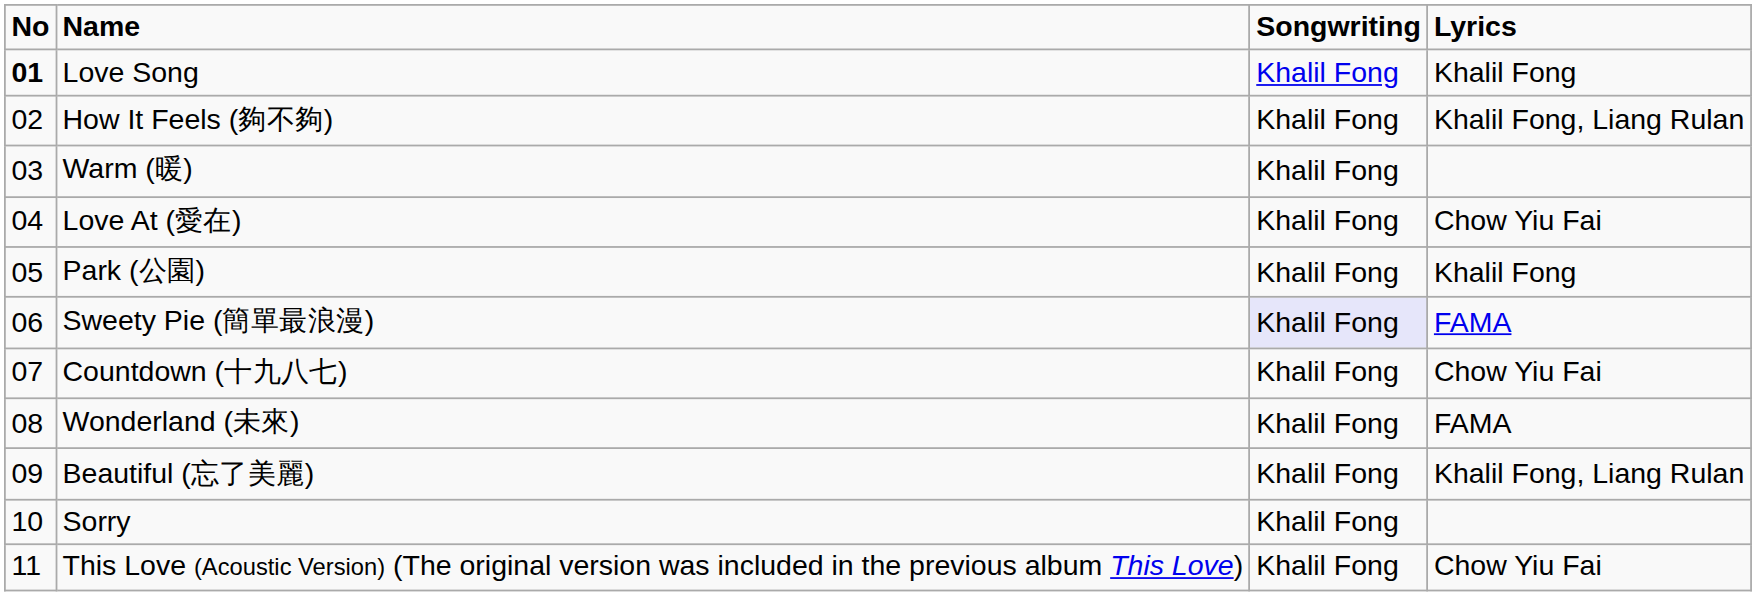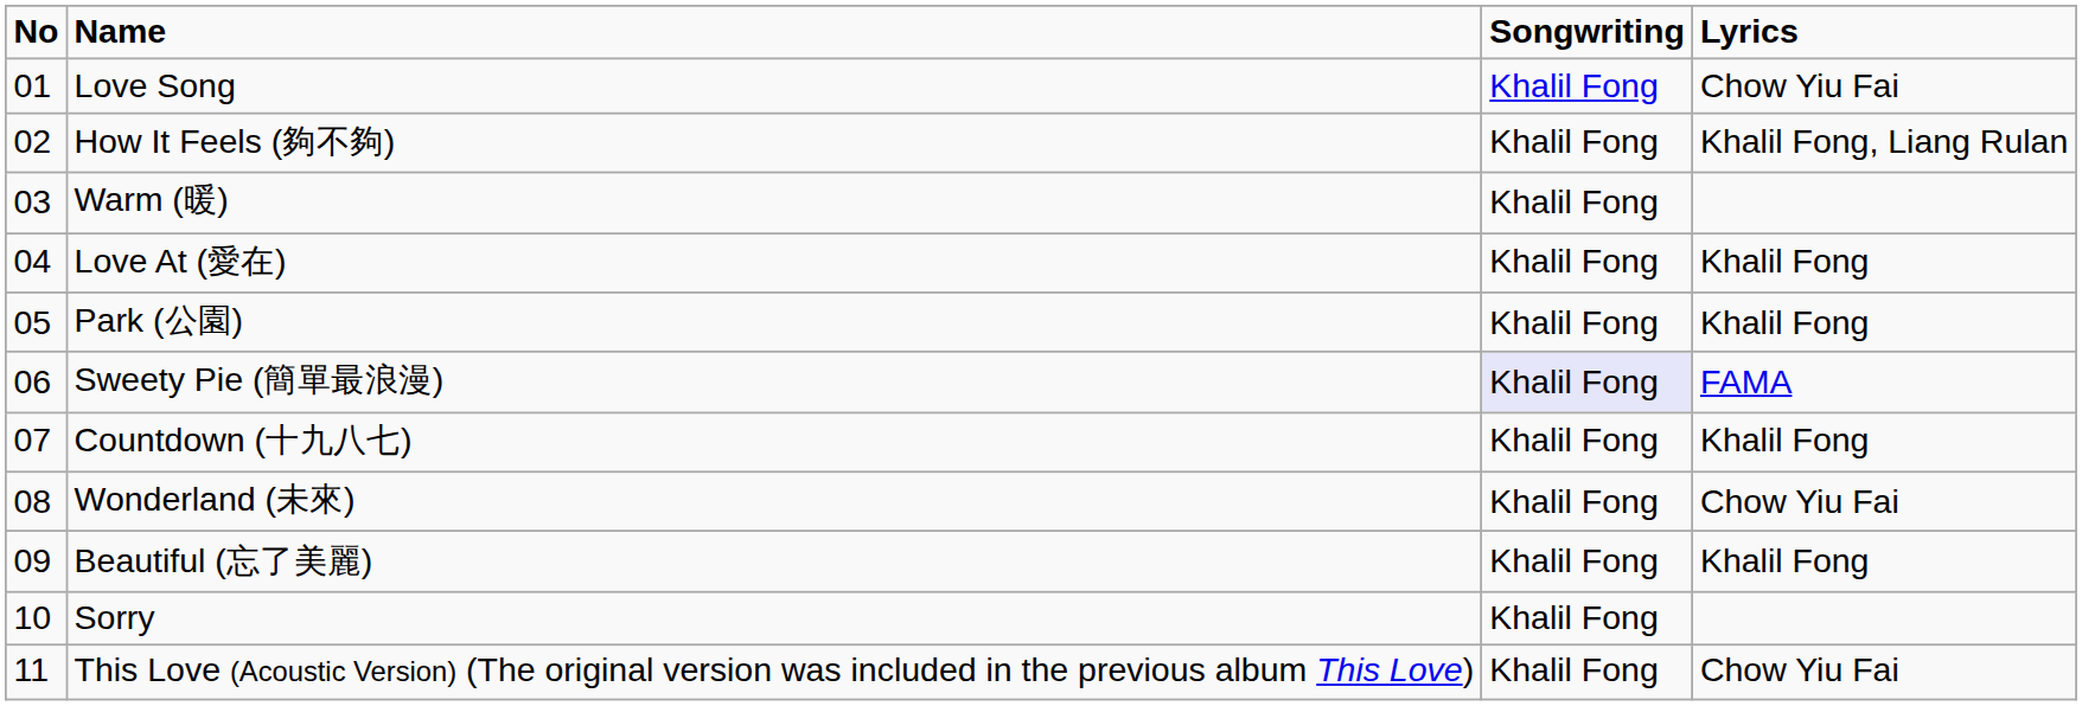Love Song | column 1: bold -> normal
Love Song | column 4: Khalil Fong -> Chow Yiu Fai
Love At (愛在) | column 4: Chow Yiu Fai -> Khalil Fong
Countdown (十九八七) | column 4: Chow Yiu Fai -> Khalil Fong
Wonderland (未來) | column 4: FAMA -> Chow Yiu Fai
Beautiful (忘了美麗) | column 4: Khalil Fong, Liang Rulan -> Khalil Fong
